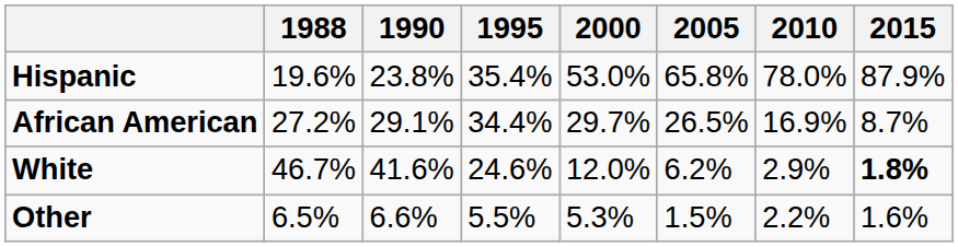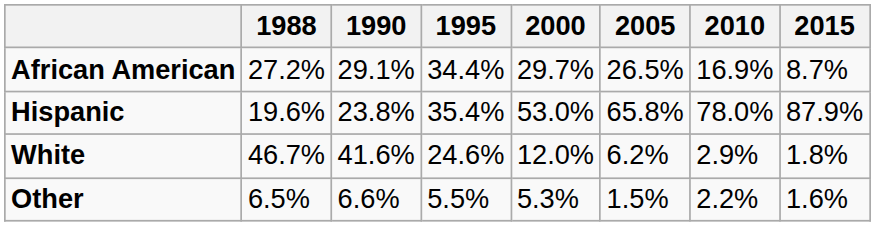rows swapped: African American <-> Hispanic
White | 2015: bold -> normal
